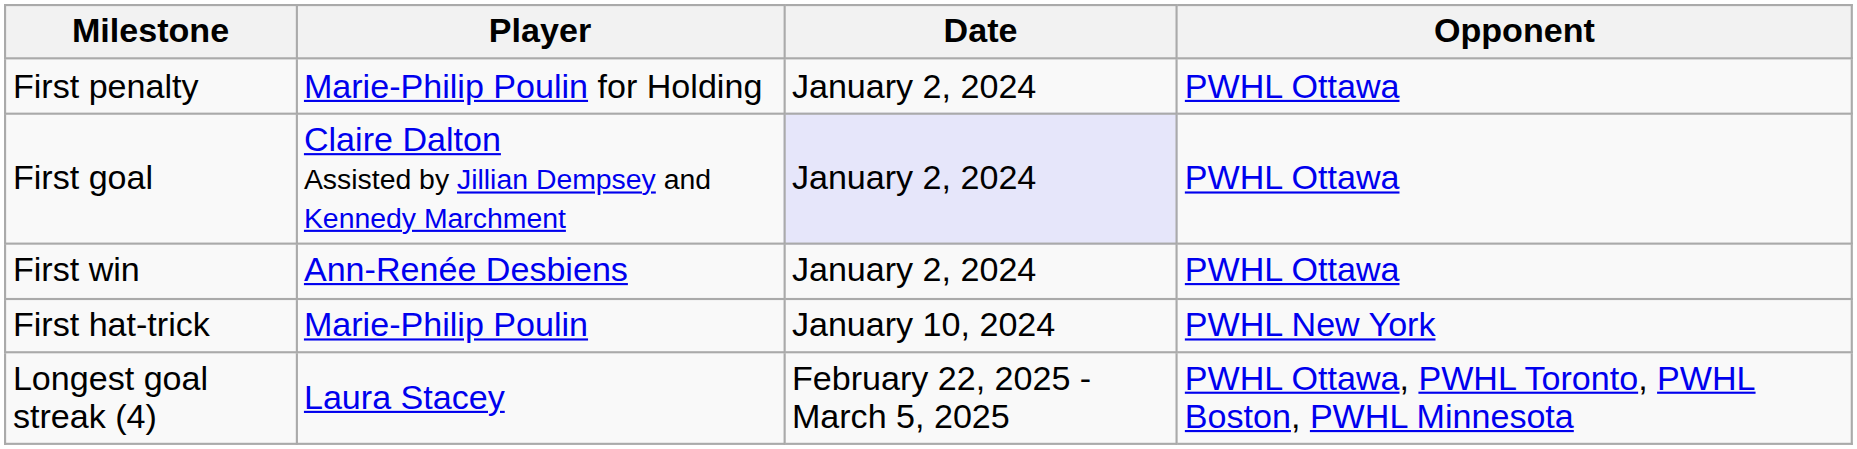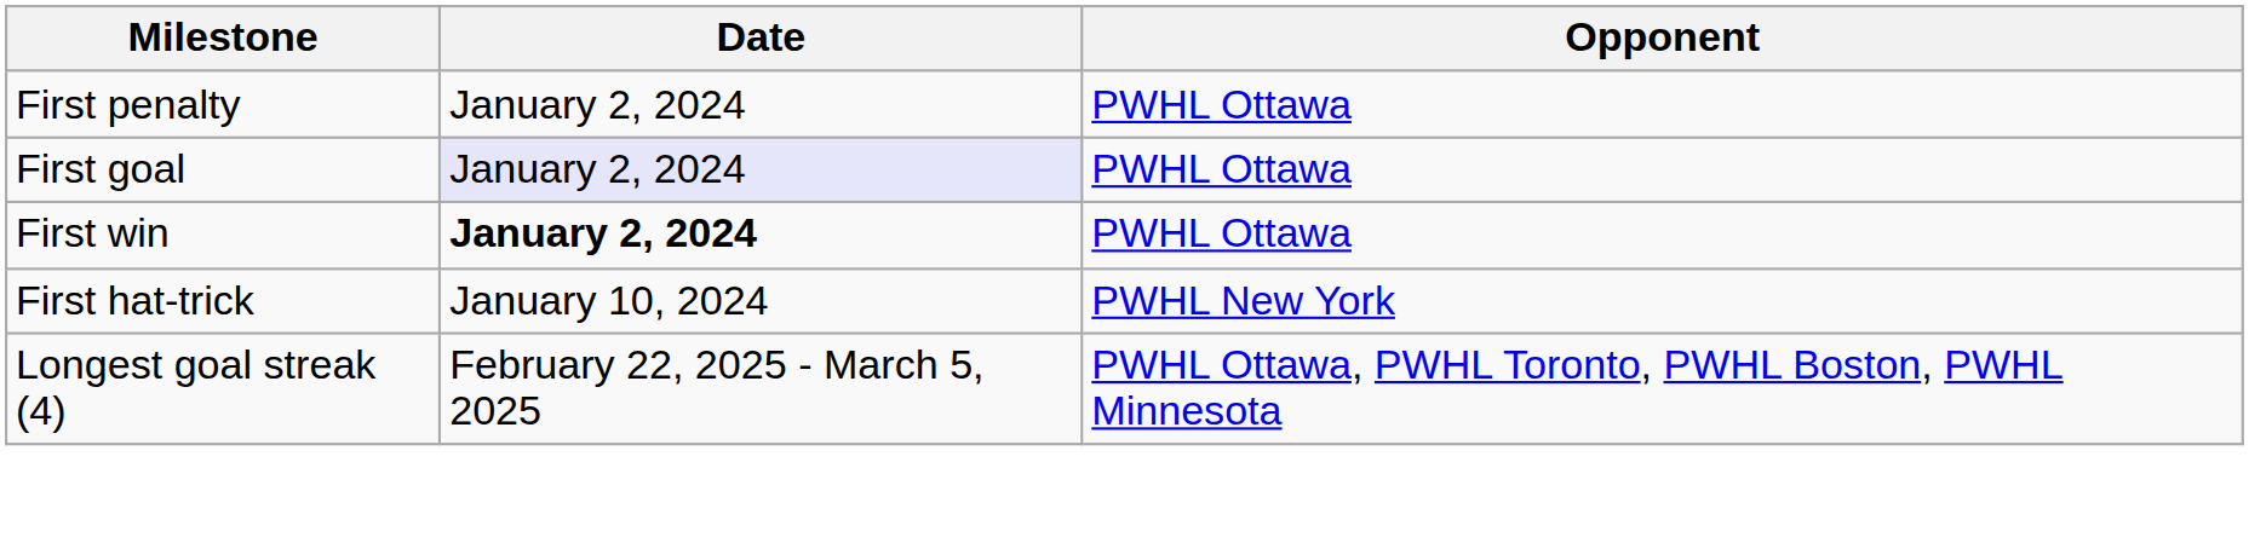- column: Player | Marie-Philip Poulin for Holding | Claire Dalton Assisted by Jillian Dempsey and Kennedy Marchment | Ann-Renée Desbiens | Marie-Philip Poulin | Laura Stacey
First win | Date: normal -> bold
